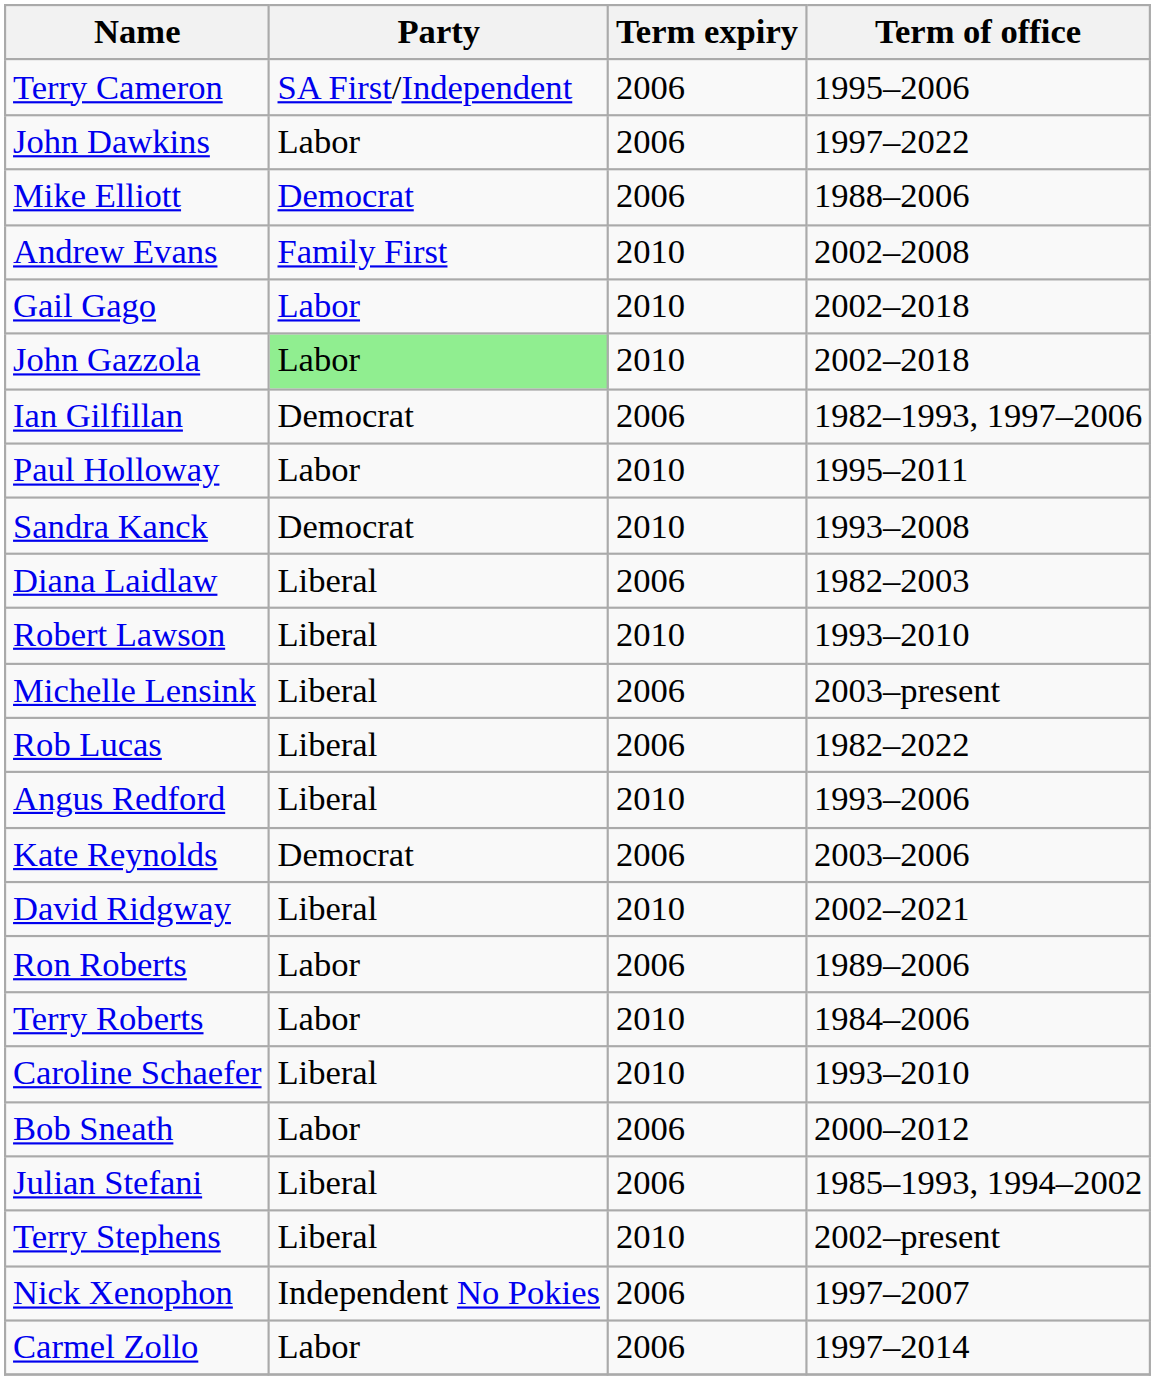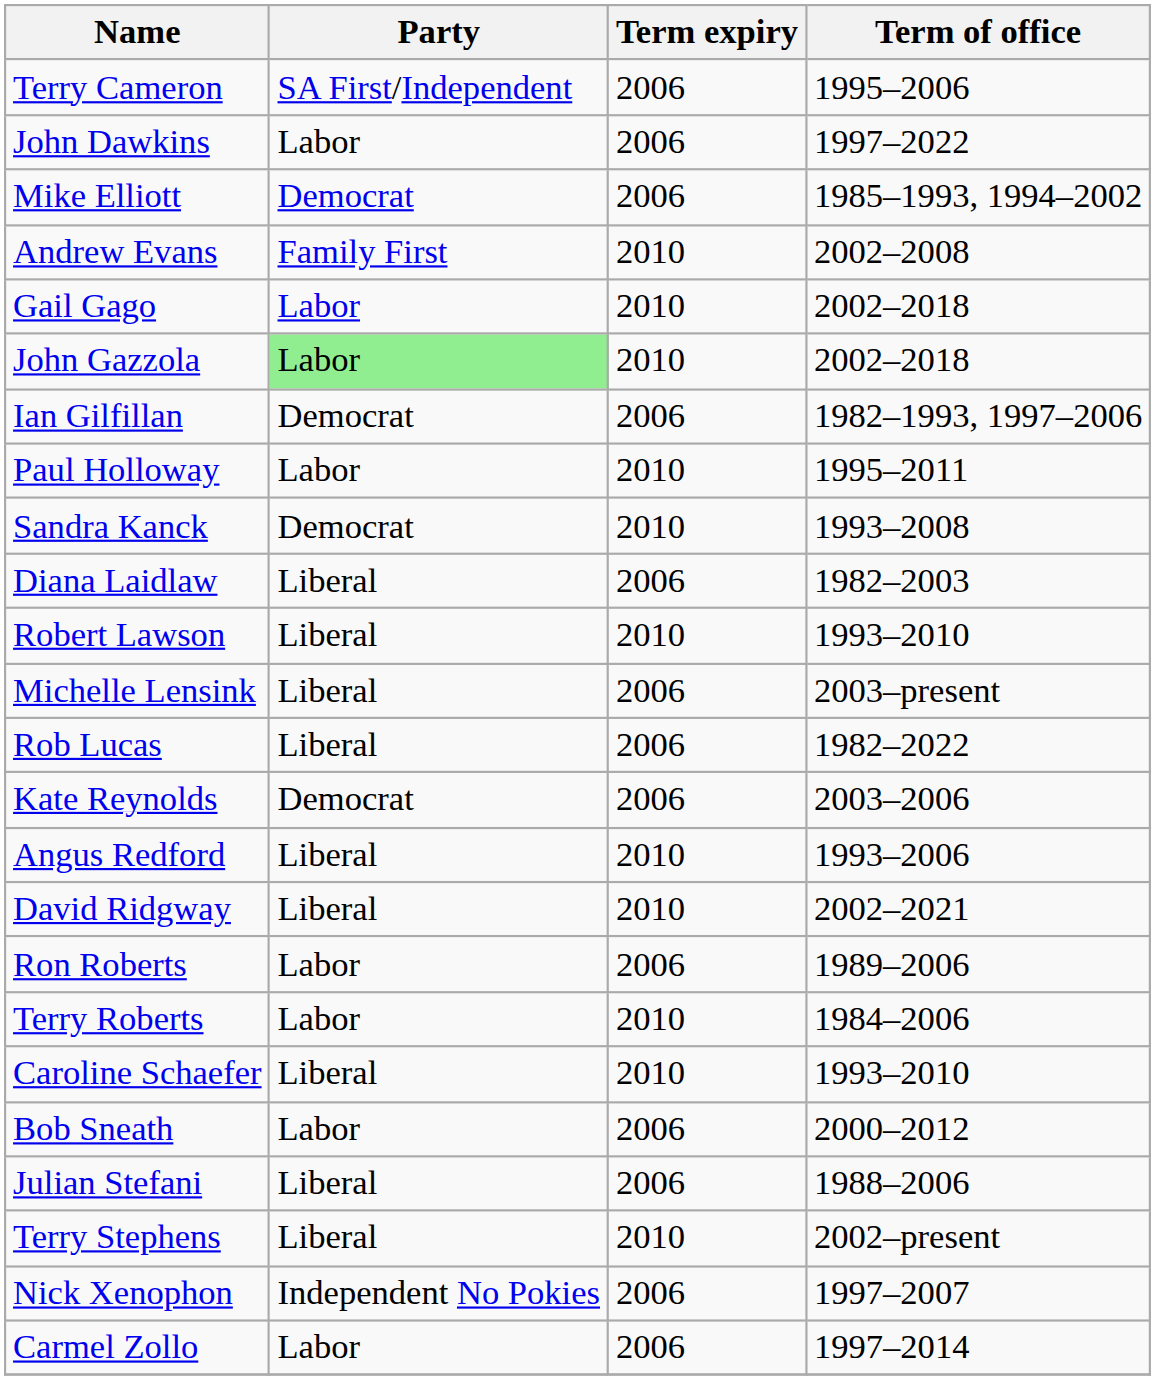Mike Elliott | Term of office: 1988–2006 -> 1985–1993, 1994–2002
rows swapped: Angus Redford <-> Kate Reynolds
Julian Stefani | Term of office: 1985–1993, 1994–2002 -> 1988–2006
